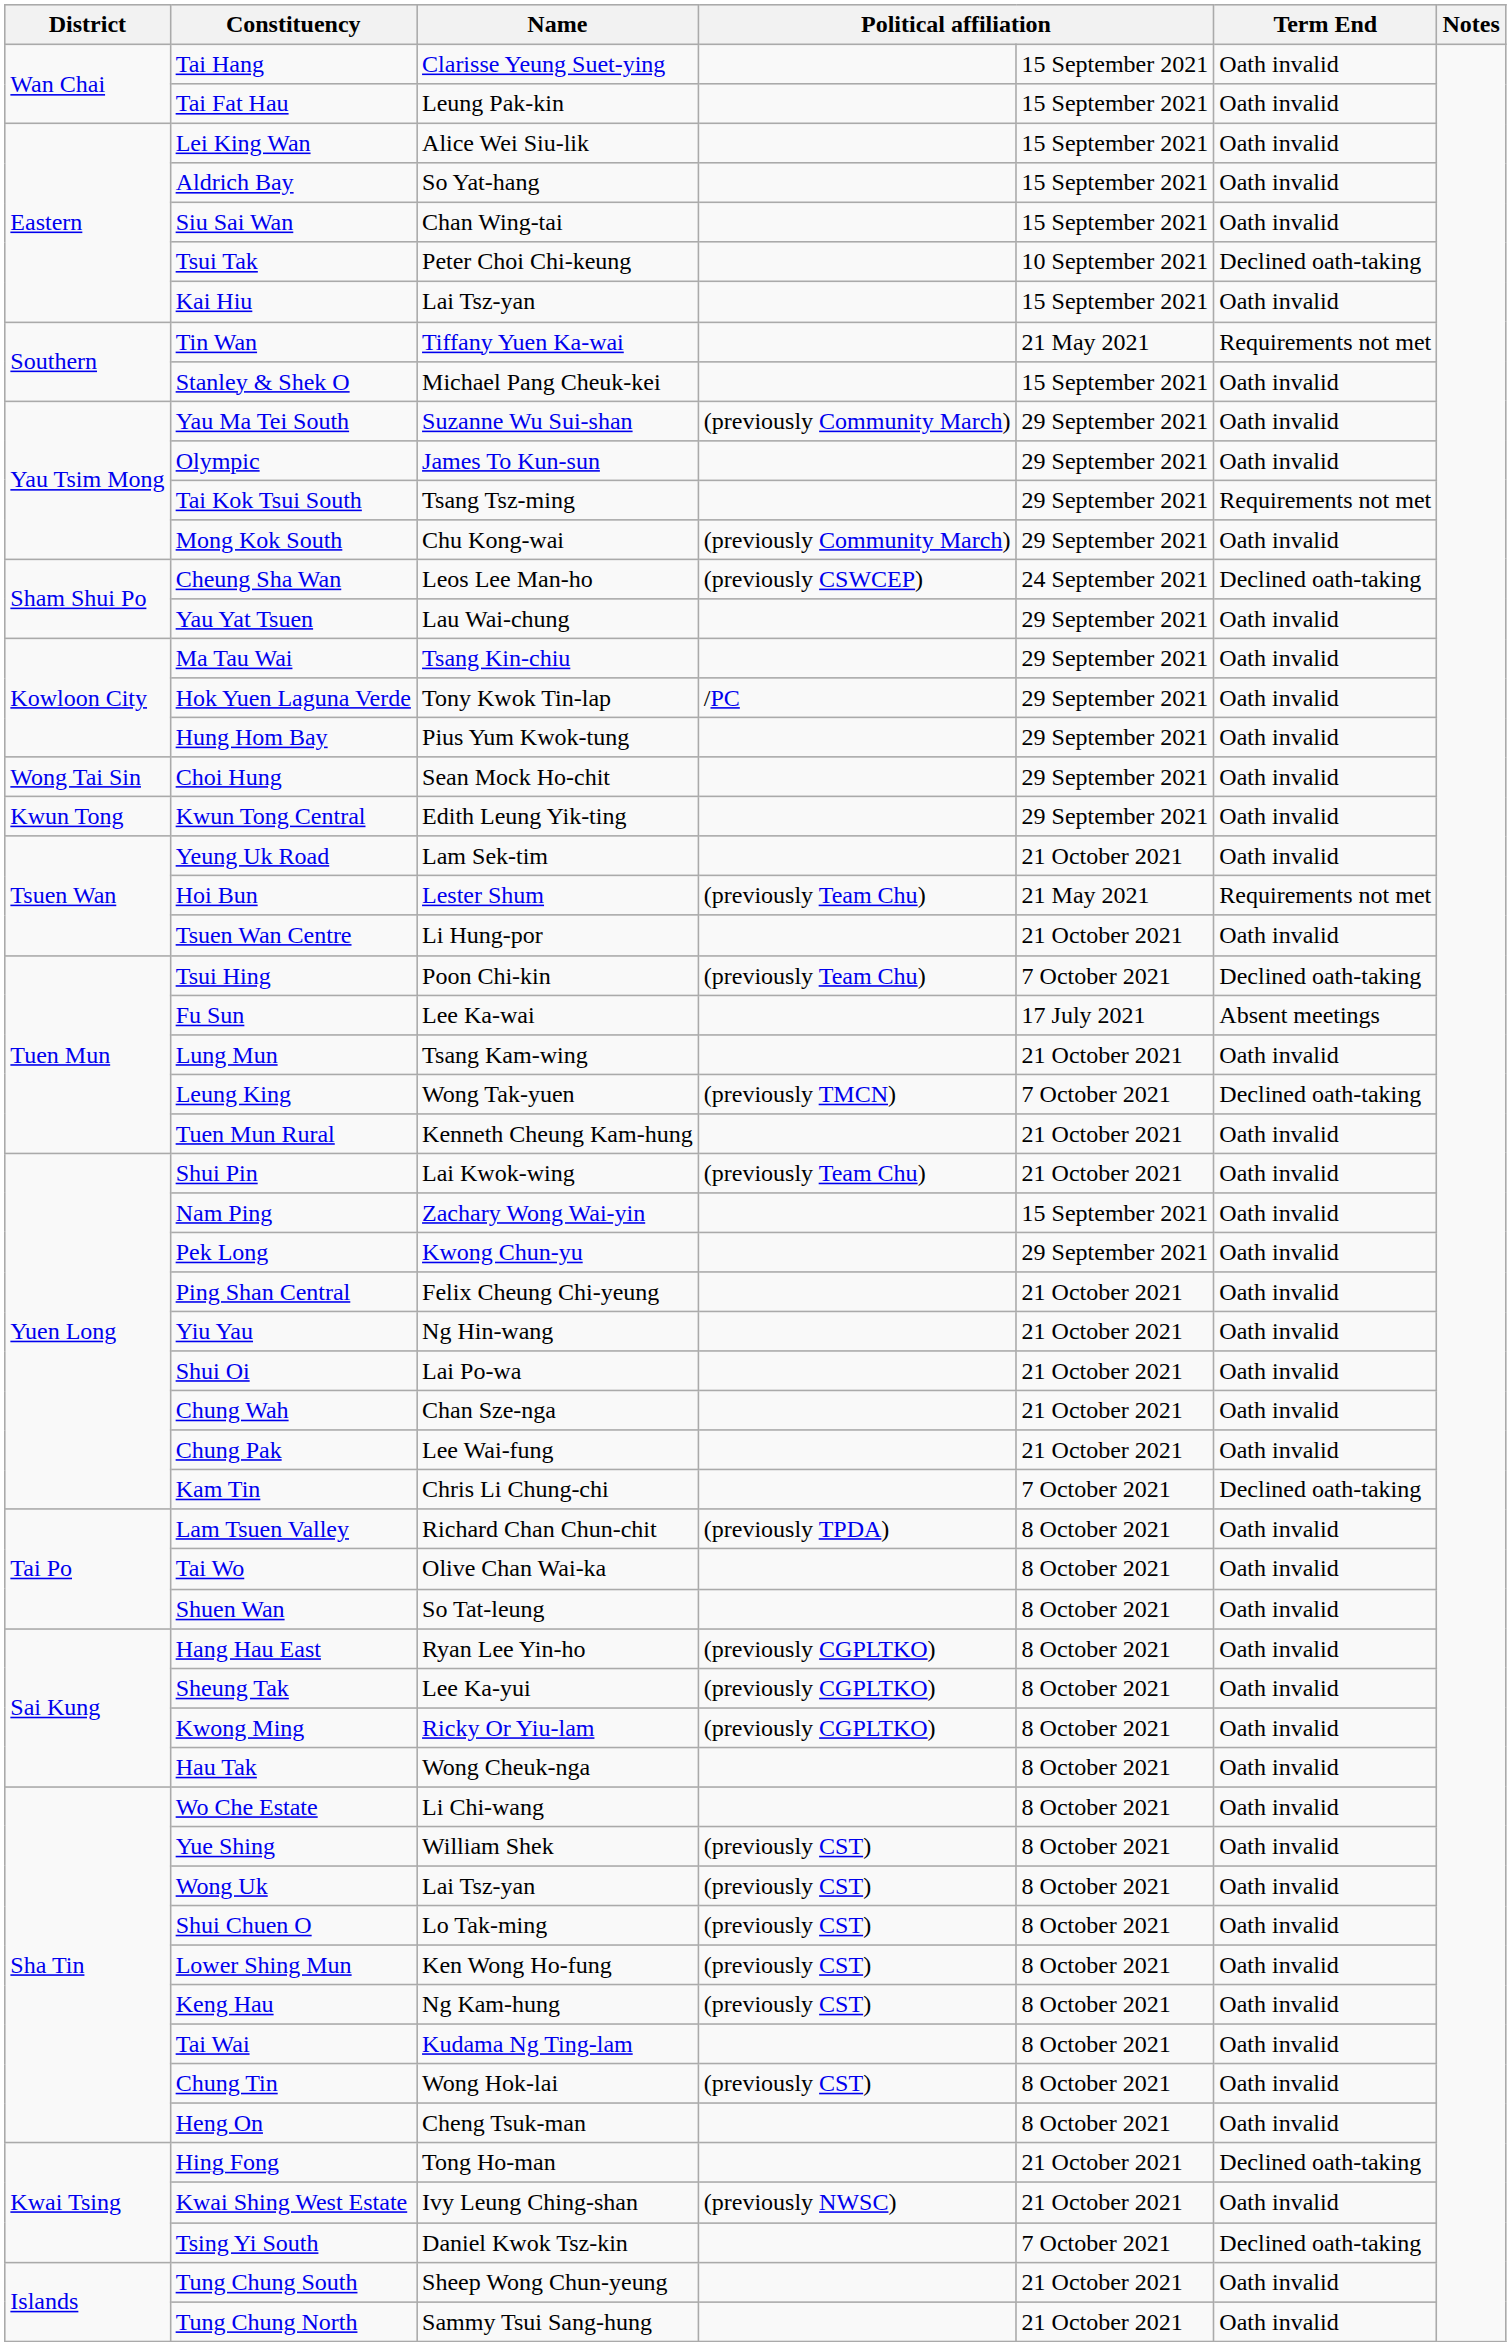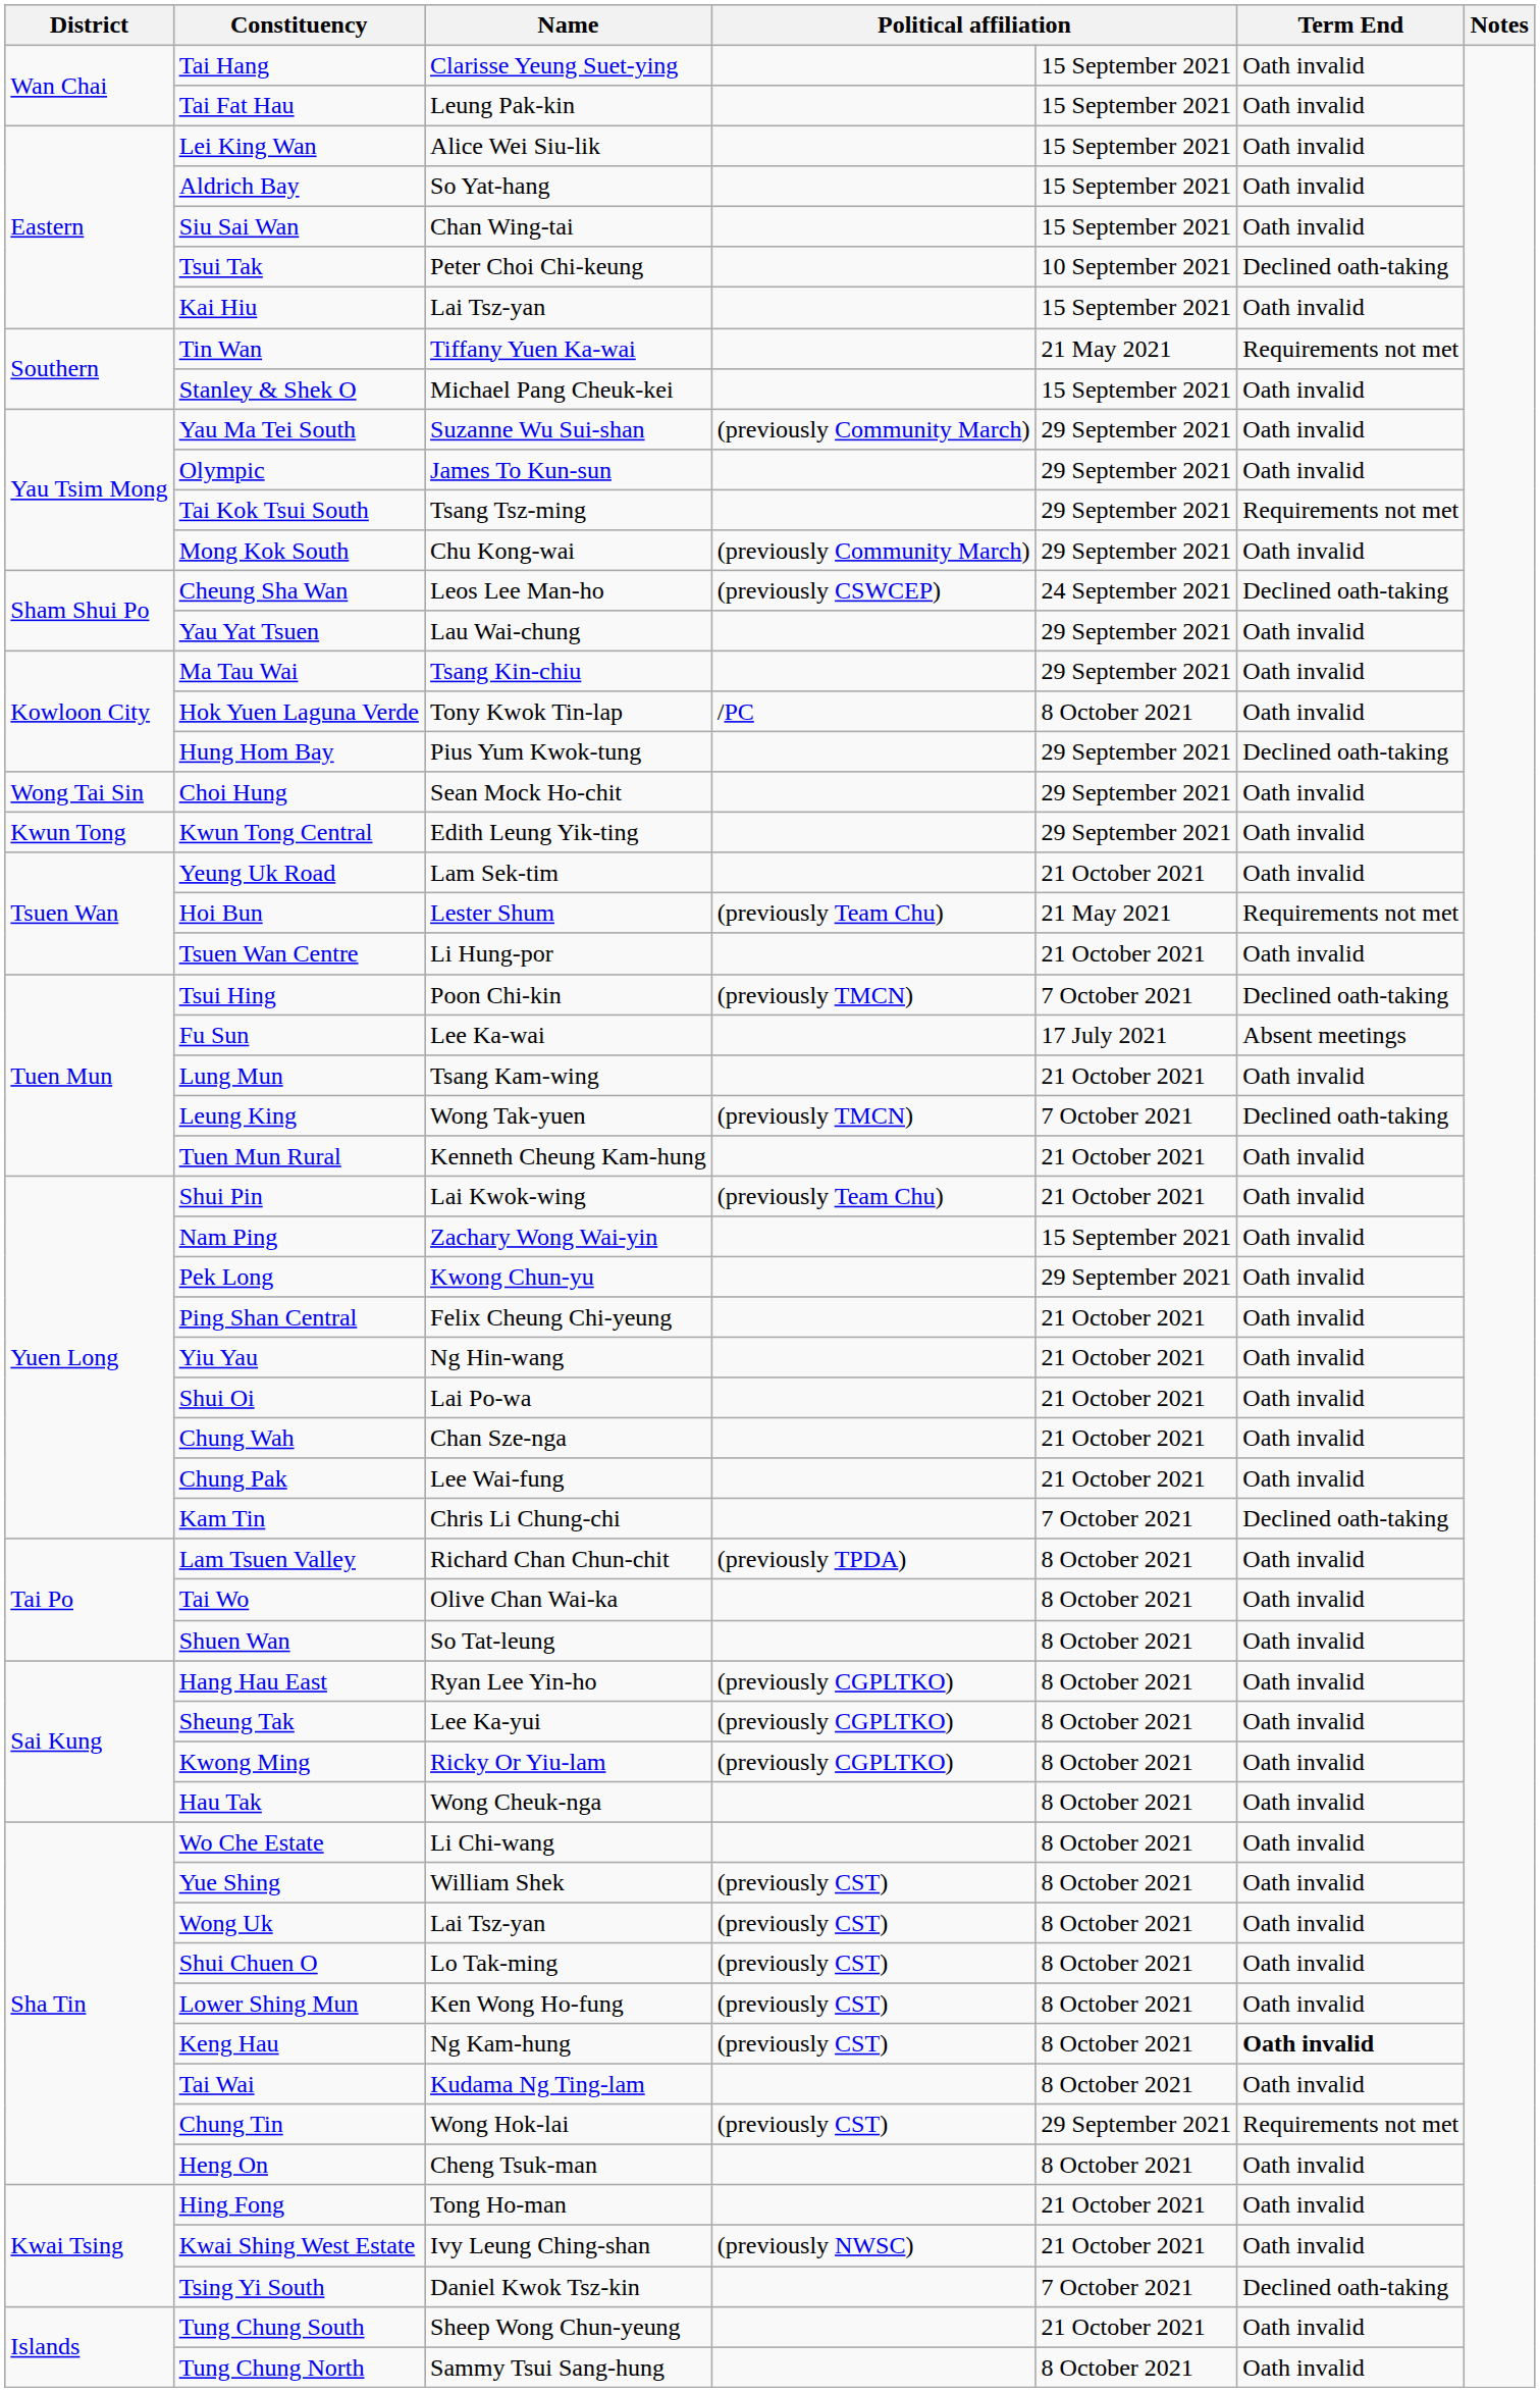Hok Yuen Laguna Verde | column 5: 29 September 2021 -> 8 October 2021
Hung Hom Bay | Term End: Oath invalid -> Declined oath-taking
Tsui Hing | column 4: (previously Team Chu) -> (previously TMCN)
Keng Hau | Term End: normal -> bold
Chung Tin | column 5: 8 October 2021 -> 29 September 2021
Chung Tin | Term End: Oath invalid -> Requirements not met
Hing Fong | Term End: Declined oath-taking -> Oath invalid
Tung Chung North | column 5: 21 October 2021 -> 8 October 2021
